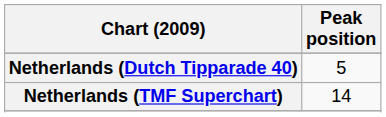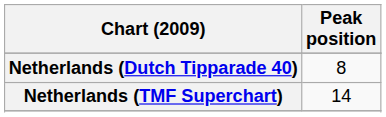Netherlands (Dutch Tipparade 40) | Peak position: 5 -> 8
